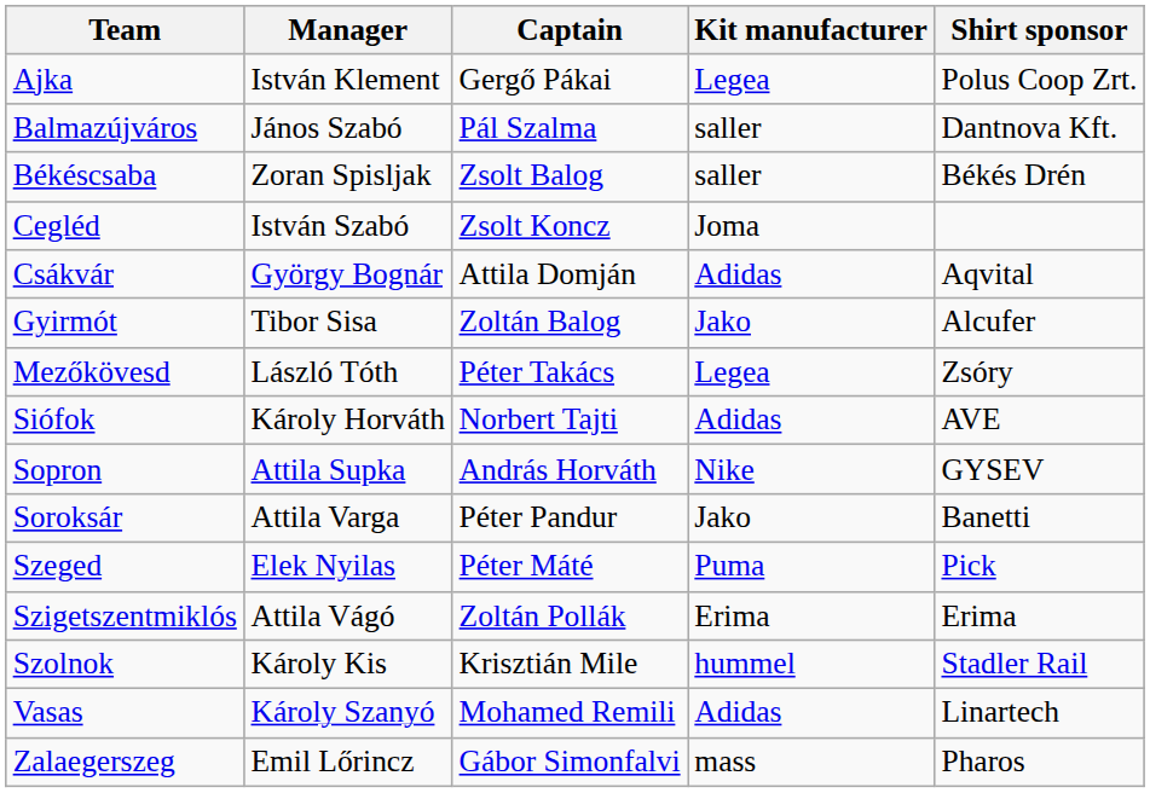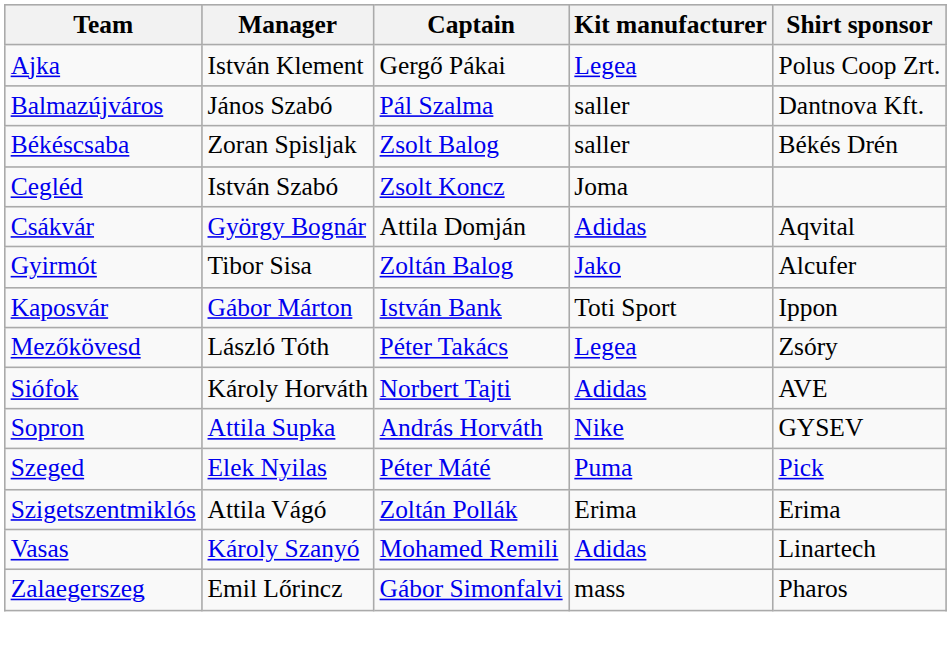+ row: Kaposvár | Gábor Márton | István Bank | Toti Sport | Ippon
- row: Soroksár | Attila Varga | Péter Pandur | Jako | Banetti
- row: Szolnok | Károly Kis | Krisztián Mile | hummel | Stadler Rail
